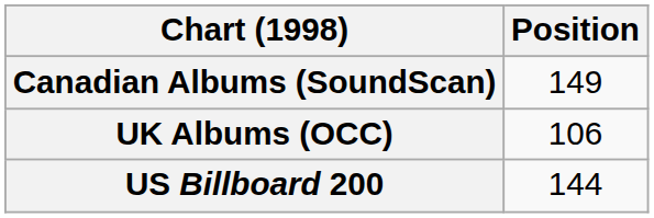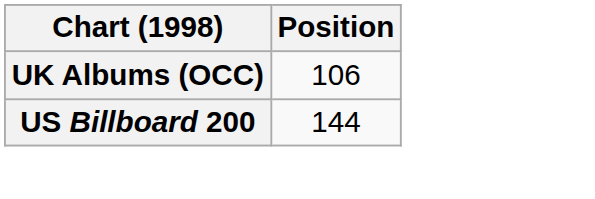- row: Canadian Albums (SoundScan) | 149
